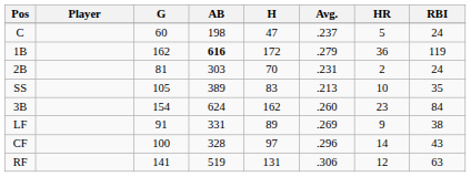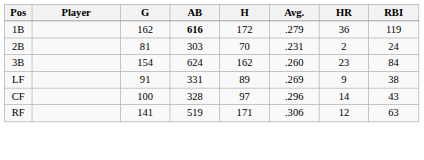- row: C | 60 | 198 | 47 | .237 | 5 | 24
- row: SS | 105 | 389 | 83 | .213 | 10 | 35
RF | H: 131 -> 171
